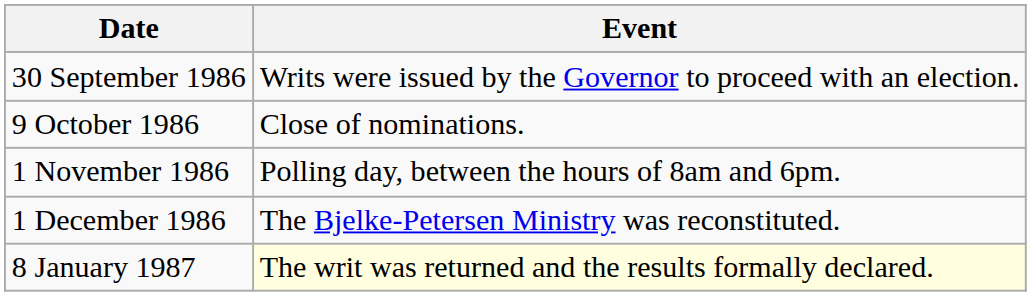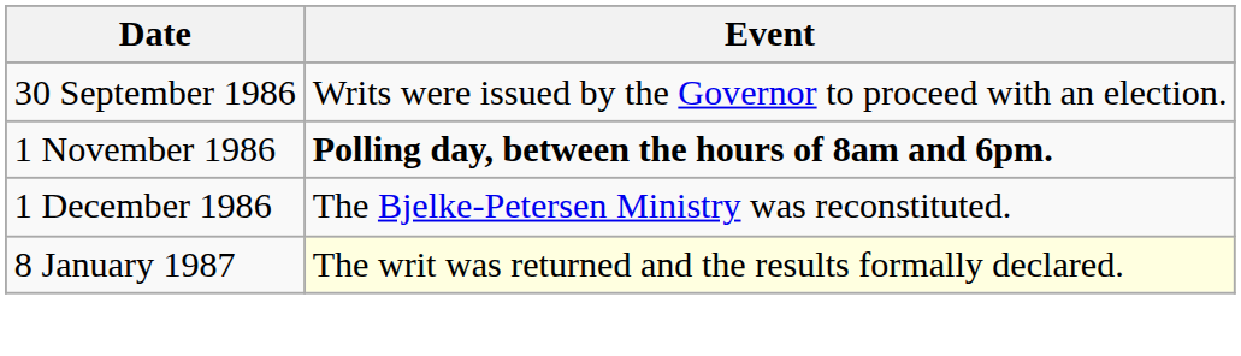- row: 9 October 1986 | Close of nominations.
1 November 1986 | Event: normal -> bold
